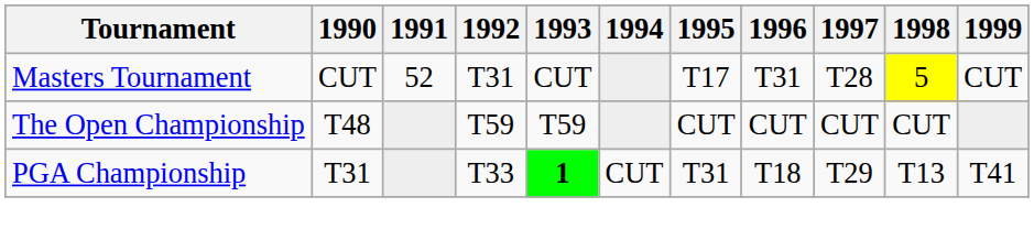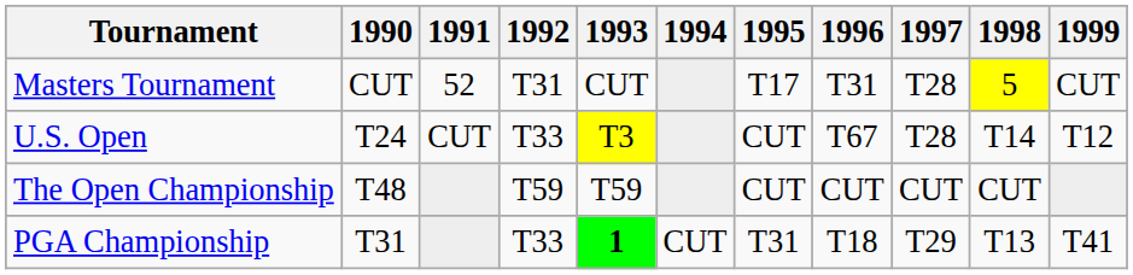+ row: U.S. Open | T24 | CUT | T33 | T3 | CUT | T67 | T28 | T14 | T12
